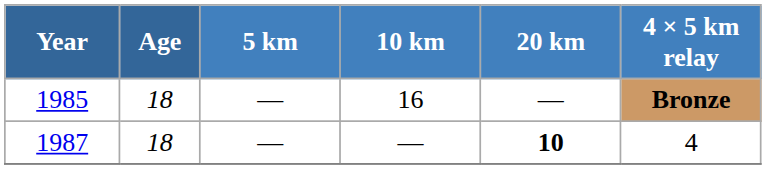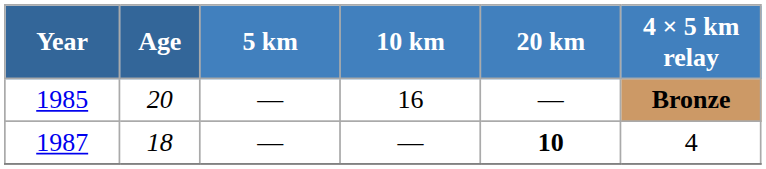1985 | Age: 18 -> 20
